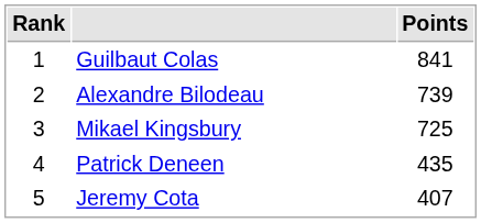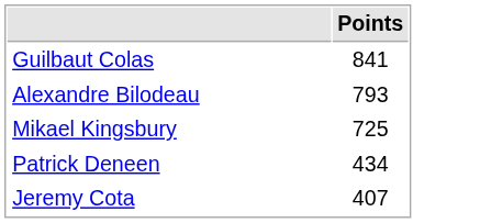- column: Rank | 1 | 2 | 3 | 4 | 5
Alexandre Bilodeau | Points: 739 -> 793
Patrick Deneen | Points: 435 -> 434
